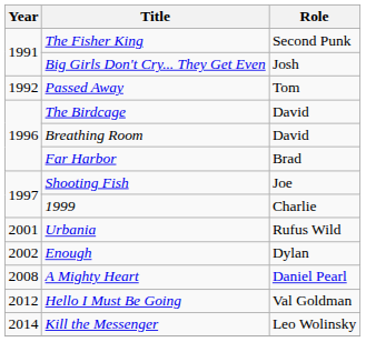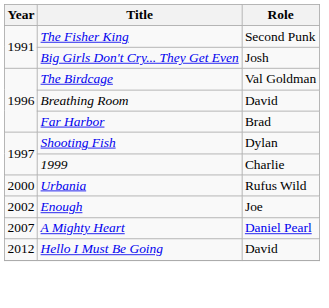- row: 1992 | Passed Away | Tom
The Birdcage | Role: David -> Val Goldman
Shooting Fish | Role: Joe -> Dylan
Urbania | Year: 2001 -> 2000
Enough | Role: Dylan -> Joe
A Mighty Heart | Year: 2008 -> 2007
Hello I Must Be Going | Role: Val Goldman -> David
- row: 2014 | Kill the Messenger | Leo Wolinsky
